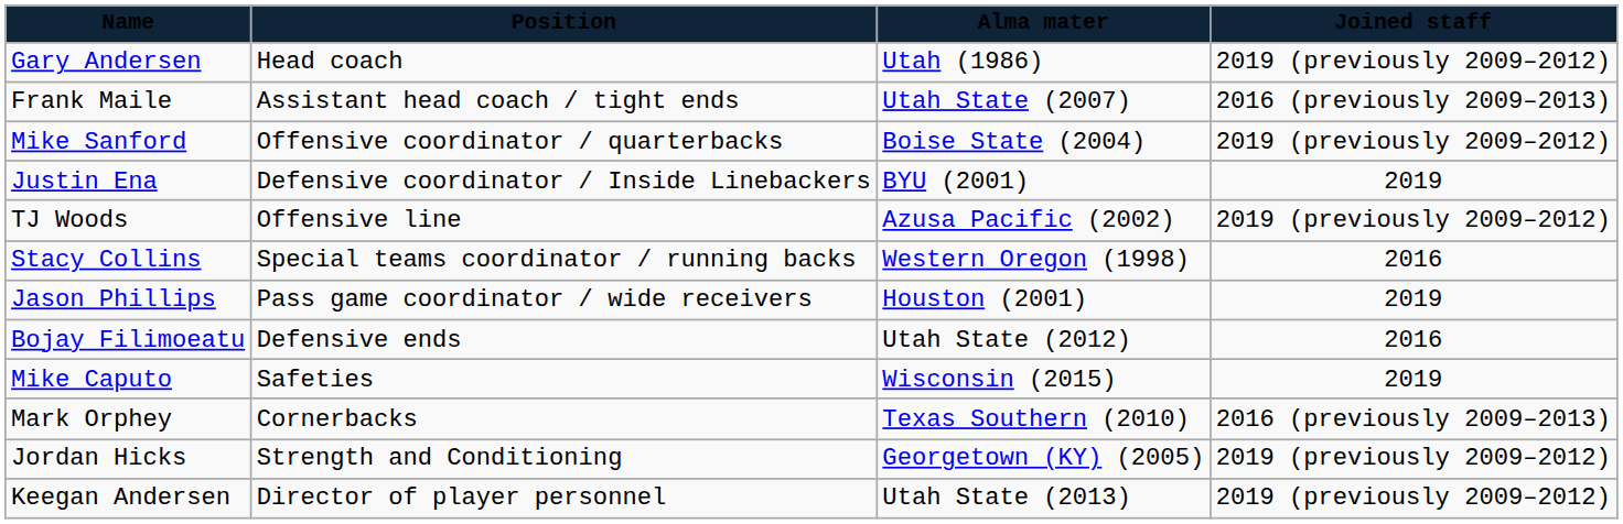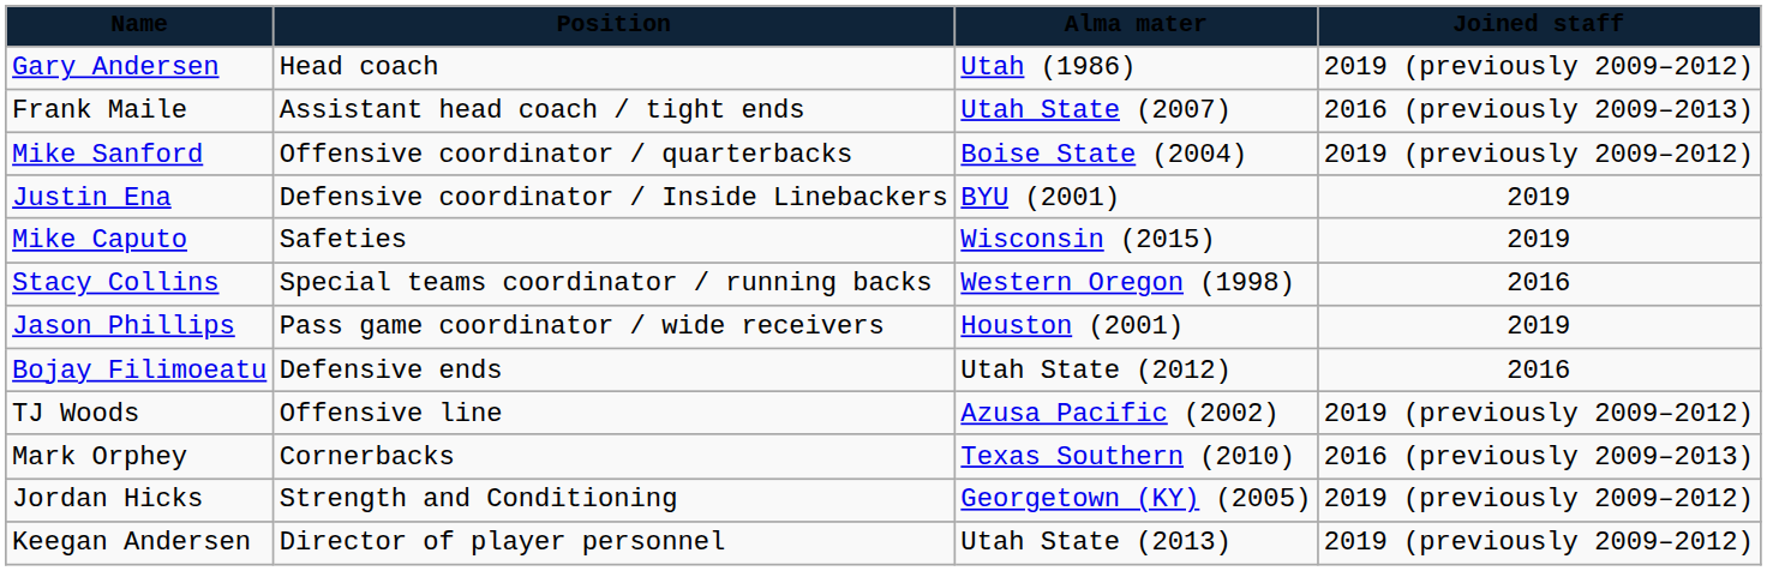rows swapped: TJ Woods <-> Mike Caputo
